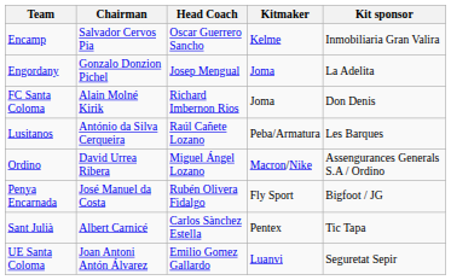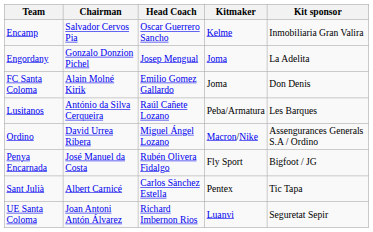FC Santa Coloma | Head Coach: Richard Imbernon Rios -> Emilio Gomez Gallardo
UE Santa Coloma | Head Coach: Emilio Gomez Gallardo -> Richard Imbernon Rios
